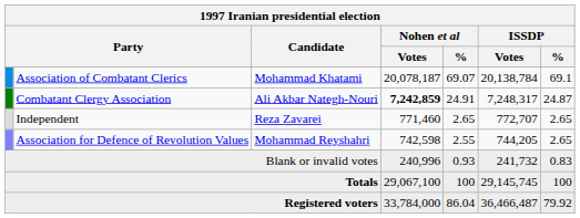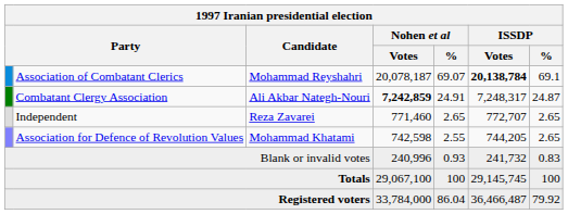Association of Combatant Clerics | Candidate: Mohammad Khatami -> Mohammad Reyshahri
Association of Combatant Clerics | ISSDP / Votes: normal -> bold
Association for Defence of Revolution Values | Candidate: Mohammad Reyshahri -> Mohammad Khatami
